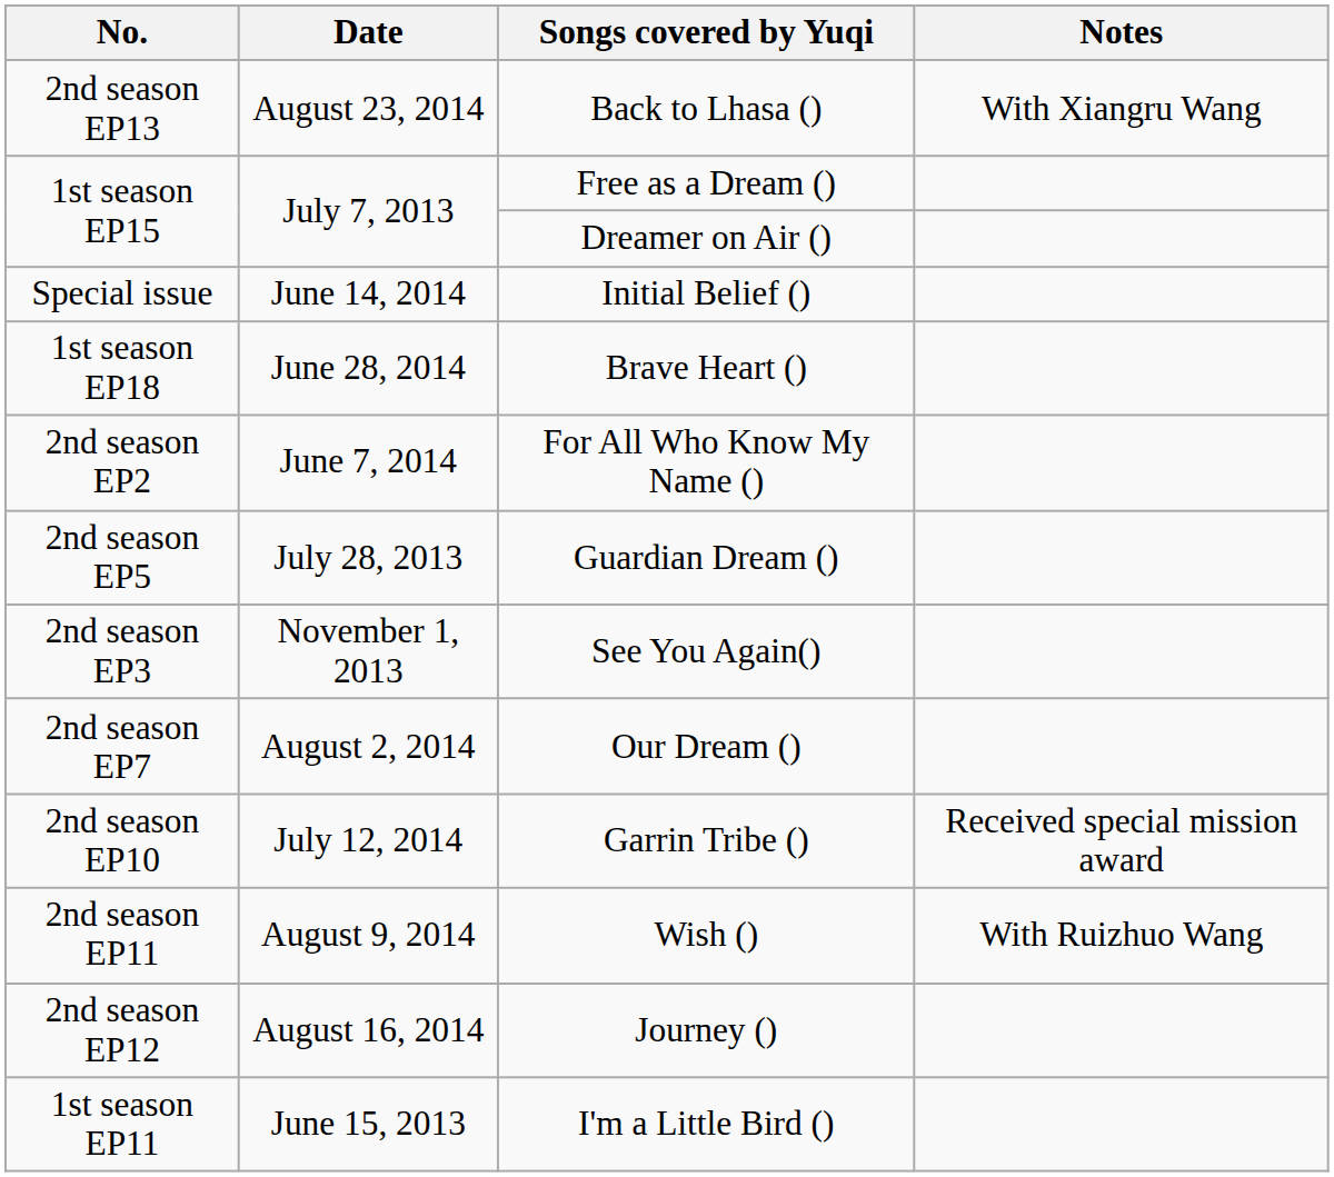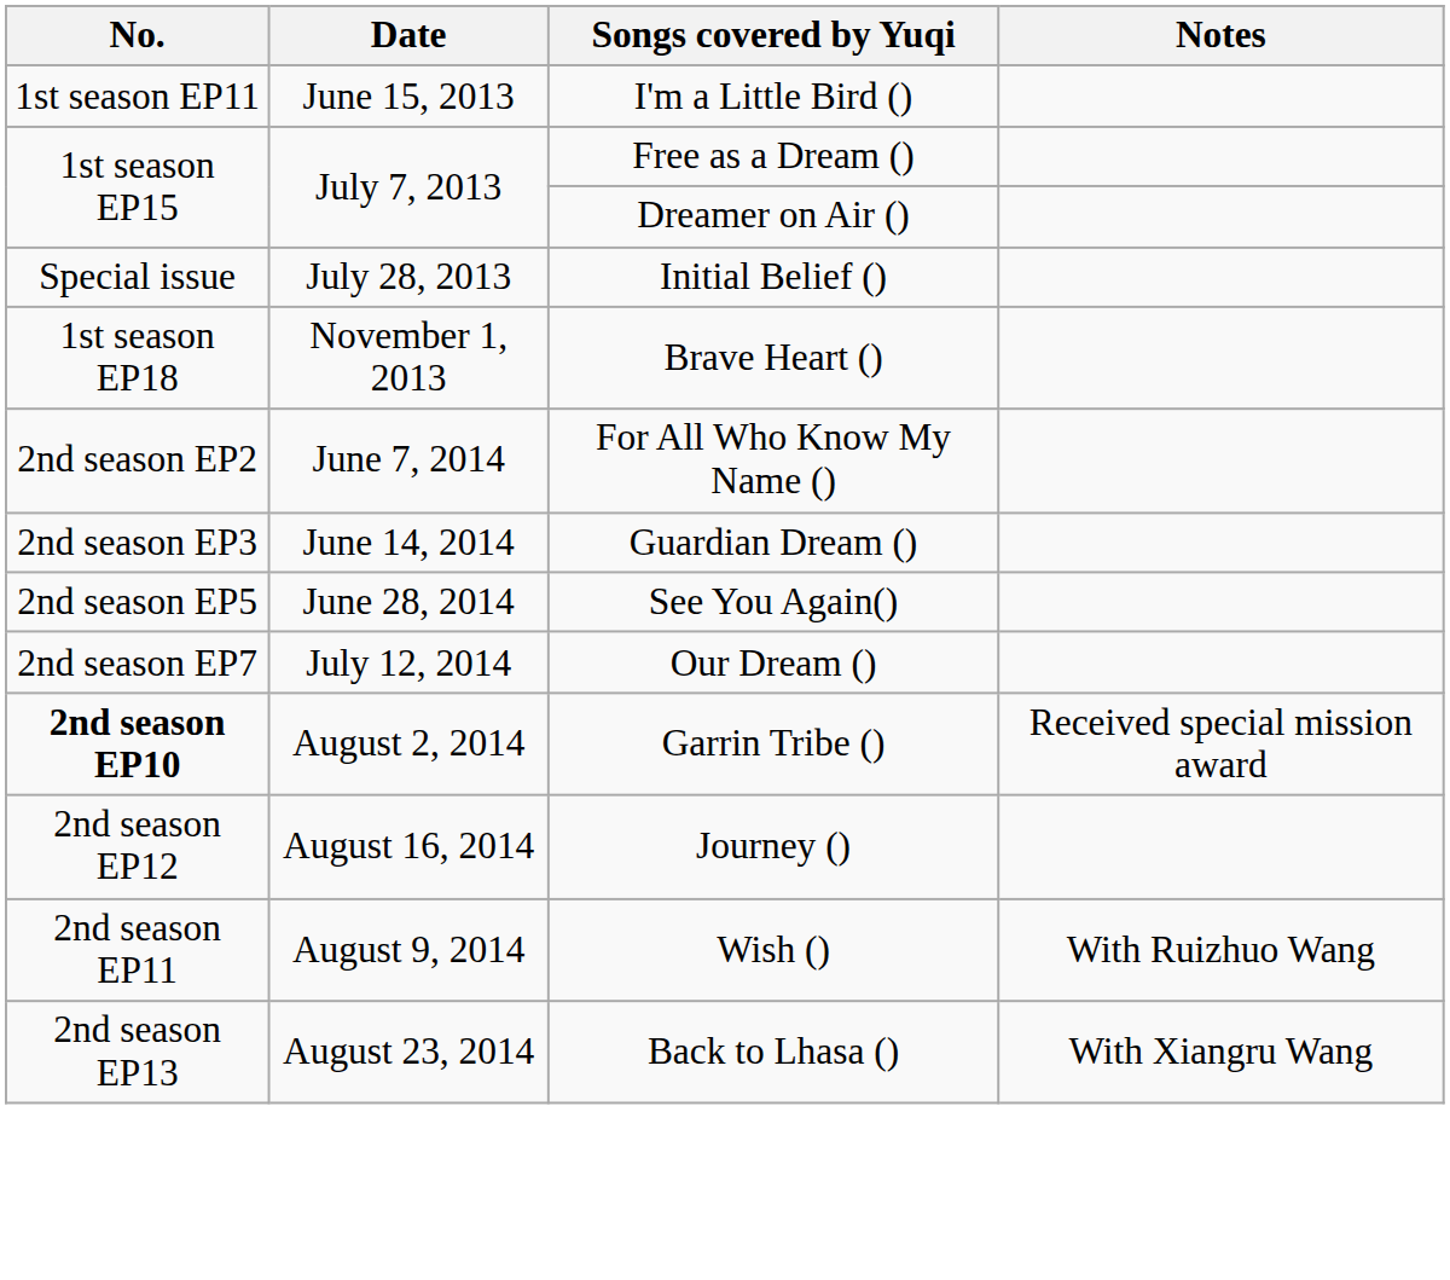rows swapped: I'm a Little Bird () <-> Back to Lhasa ()
Initial Belief () | Date: June 14, 2014 -> July 28, 2013
Brave Heart () | Date: June 28, 2014 -> November 1, 2013
Guardian Dream () | No.: 2nd season EP5 -> 2nd season EP3
Guardian Dream () | Date: July 28, 2013 -> June 14, 2014
See You Again() | No.: 2nd season EP3 -> 2nd season EP5
See You Again() | Date: November 1, 2013 -> June 28, 2014
Our Dream () | Date: August 2, 2014 -> July 12, 2014
Garrin Tribe () | No.: normal -> bold
Garrin Tribe () | Date: July 12, 2014 -> August 2, 2014
rows swapped: Wish () <-> Journey ()
